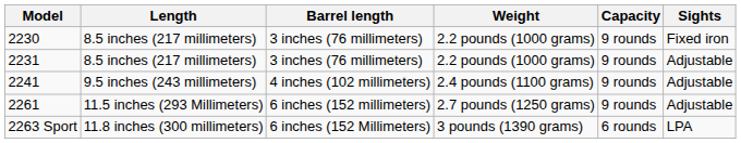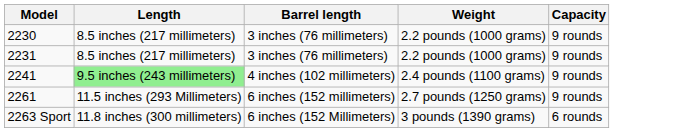- column: Sights | Fixed iron | Adjustable | Adjustable | Adjustable | LPA
2241 | Length: no background -> lightgreen background
